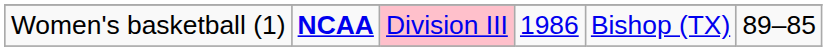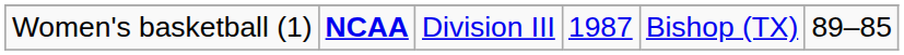Women's basketball (1) | column 3: pink background -> no background
Women's basketball (1) | column 4: 1986 -> 1987
